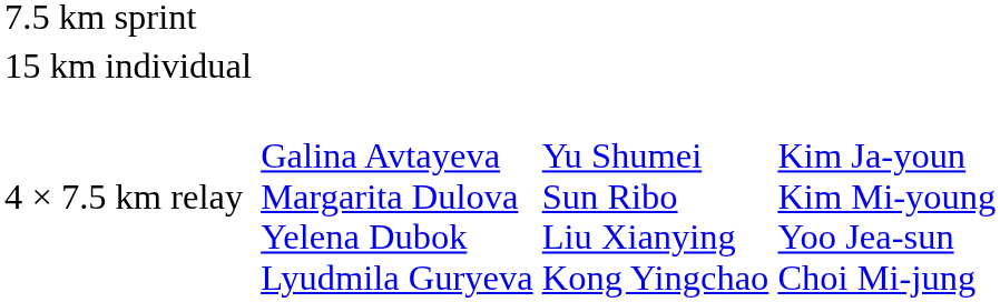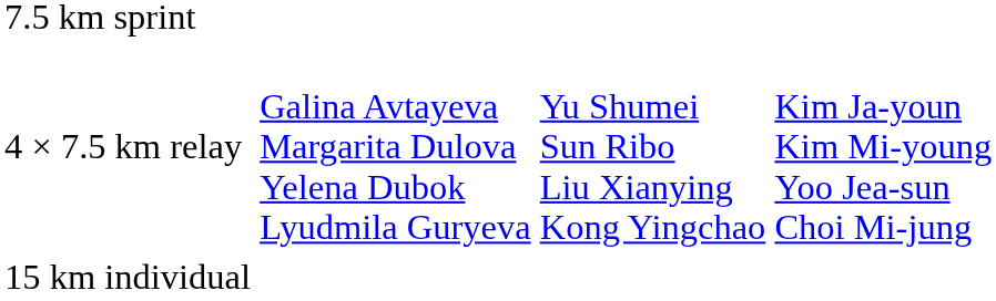rows swapped: 15 km individual <-> 4 × 7.5 km relay
